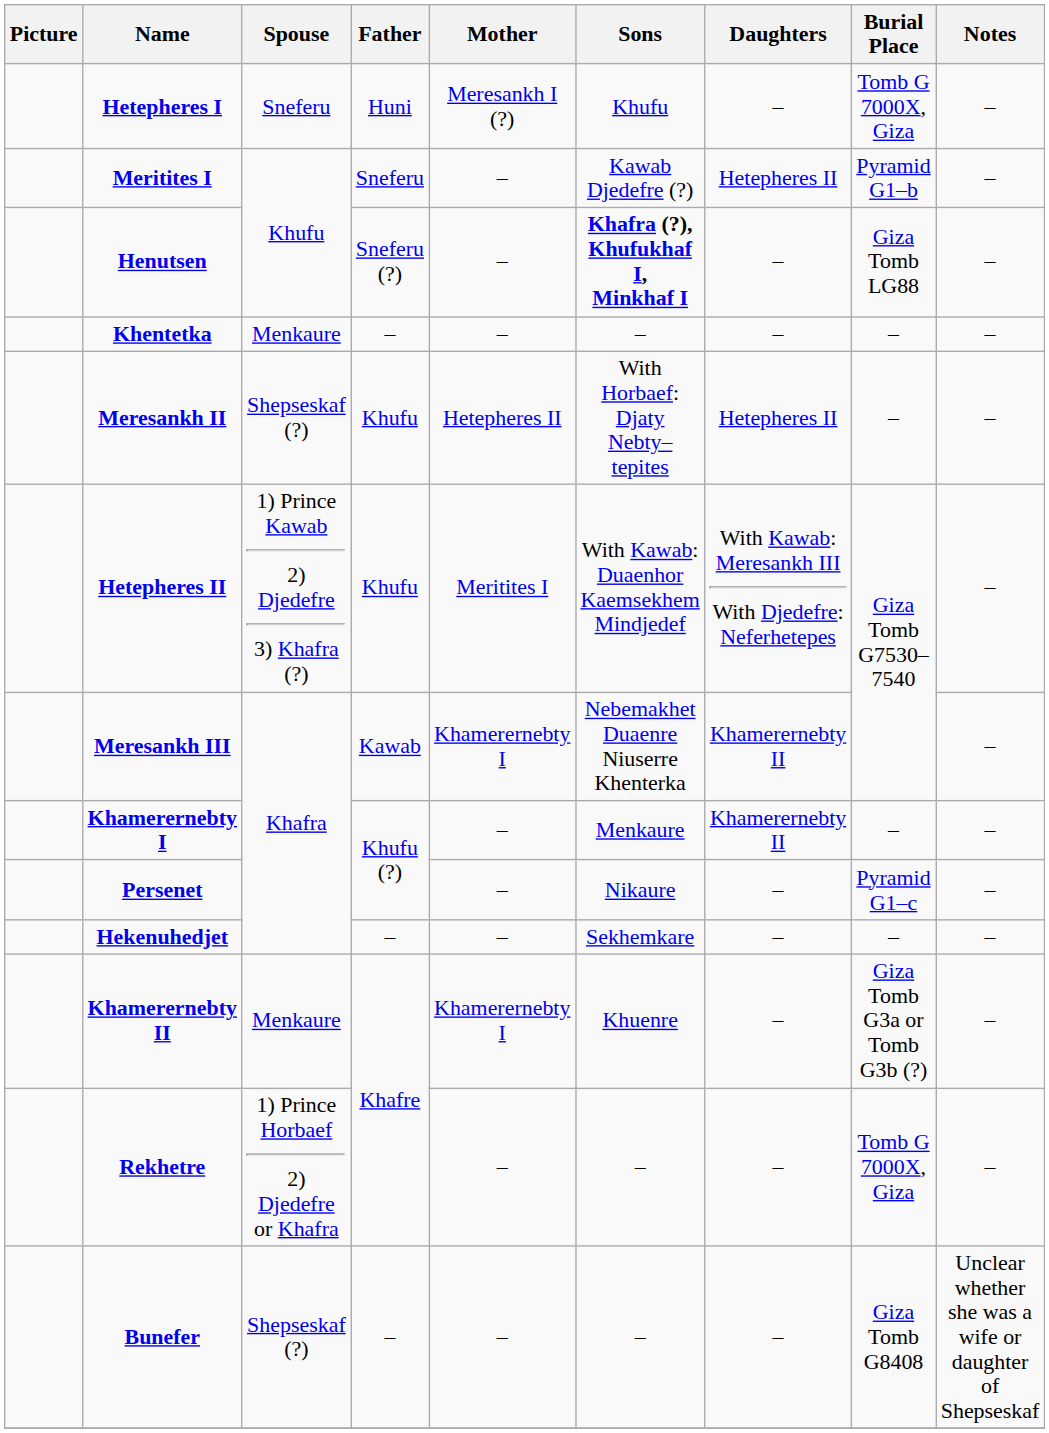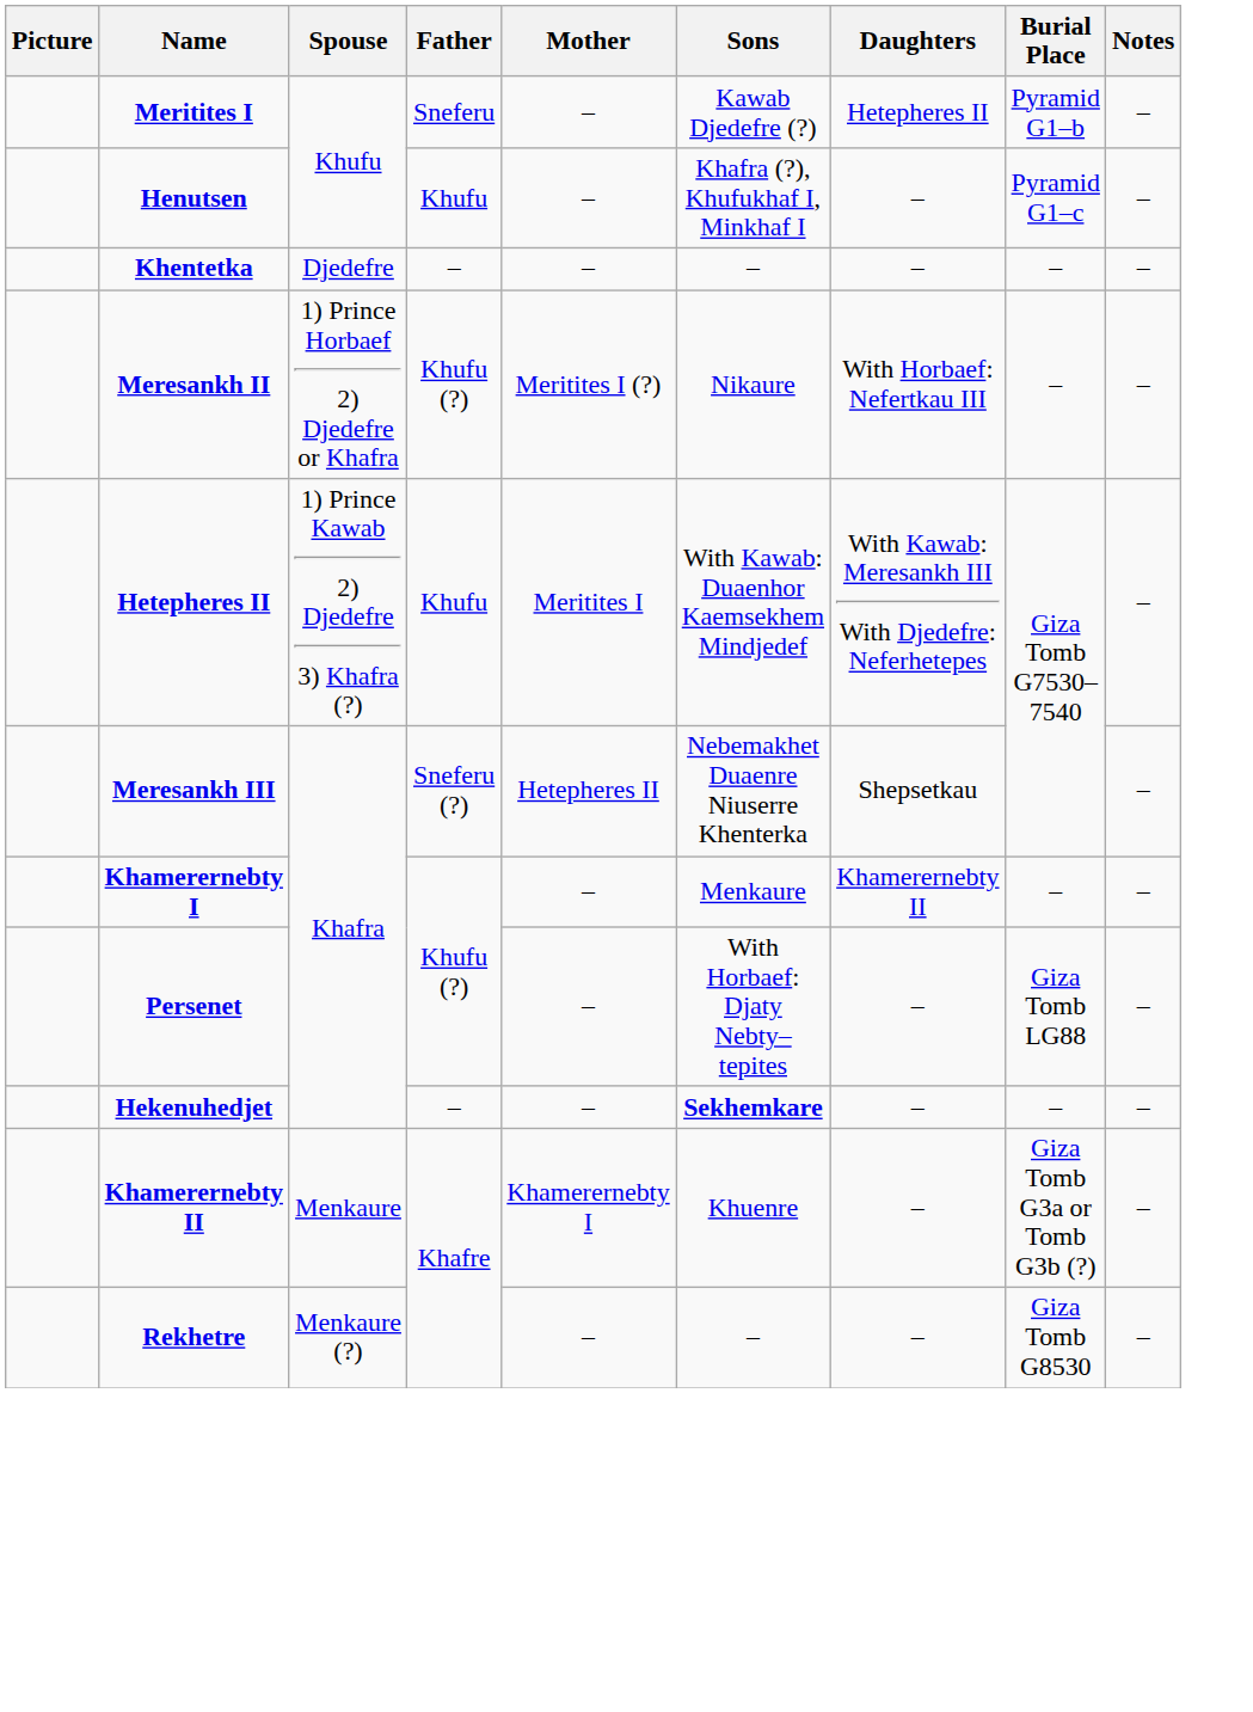- row: Hetepheres I | Sneferu | Huni | Meresankh I (?) | Khufu | – | Tomb G 7000X, Giza | –
Henutsen | Father: Sneferu (?) -> Khufu
Henutsen | Sons: bold -> normal
Henutsen | Burial Place: Giza Tomb LG88 -> Pyramid G1–c
Khentetka | Spouse: Menkaure -> Djedefre
Meresankh II | Spouse: Shepseskaf (?) -> 1) Prince Horbaef 2) Djedefre or Khafra
Meresankh II | Father: Khufu -> Khufu (?)
Meresankh II | Mother: Hetepheres II -> Meritites I (?)
Meresankh II | Sons: With Horbaef: Djaty Nebty–tepites -> Nikaure
Meresankh II | Daughters: Hetepheres II -> With Horbaef: Nefertkau III
Meresankh III | Father: Kawab -> Sneferu (?)
Meresankh III | Mother: Khamerernebty I -> Hetepheres II
Meresankh III | Daughters: Khamerernebty II -> Shepsetkau
Persenet | Sons: Nikaure -> With Horbaef: Djaty Nebty–tepites
Persenet | Burial Place: Pyramid G1–c -> Giza Tomb LG88
Hekenuhedjet | Sons: normal -> bold
Rekhetre | Spouse: 1) Prince Horbaef 2) Djedefre or Khafra -> Menkaure (?)
Rekhetre | Burial Place: Tomb G 7000X, Giza -> Giza Tomb G8530
- row: Bunefer | Shepseskaf (?) | – | – | – | – | Giza Tomb G8408 | Unclear whether she was a wife or daughter of Shepseskaf
